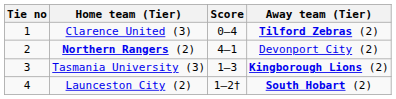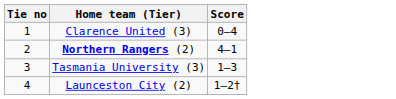- column: Away team (Tier) | Tilford Zebras (2) | Devonport City (2) | Kingborough Lions (2) | South Hobart (2)
